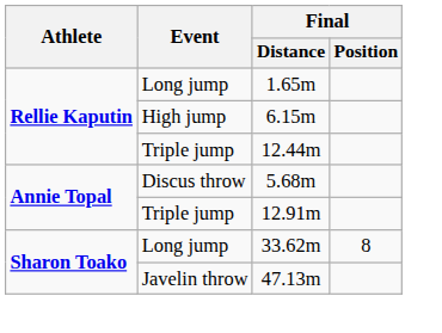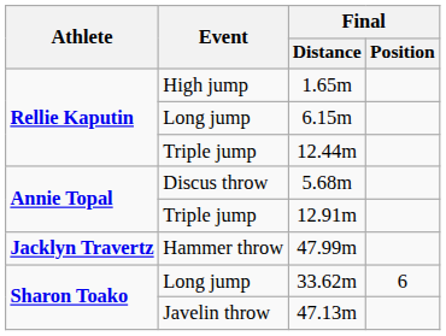1.65m | Event: Long jump -> High jump
6.15m | Event: High jump -> Long jump
+ row: Jacklyn Travertz | Hammer throw | 47.99m
33.62m | Final / Position: 8 -> 6
